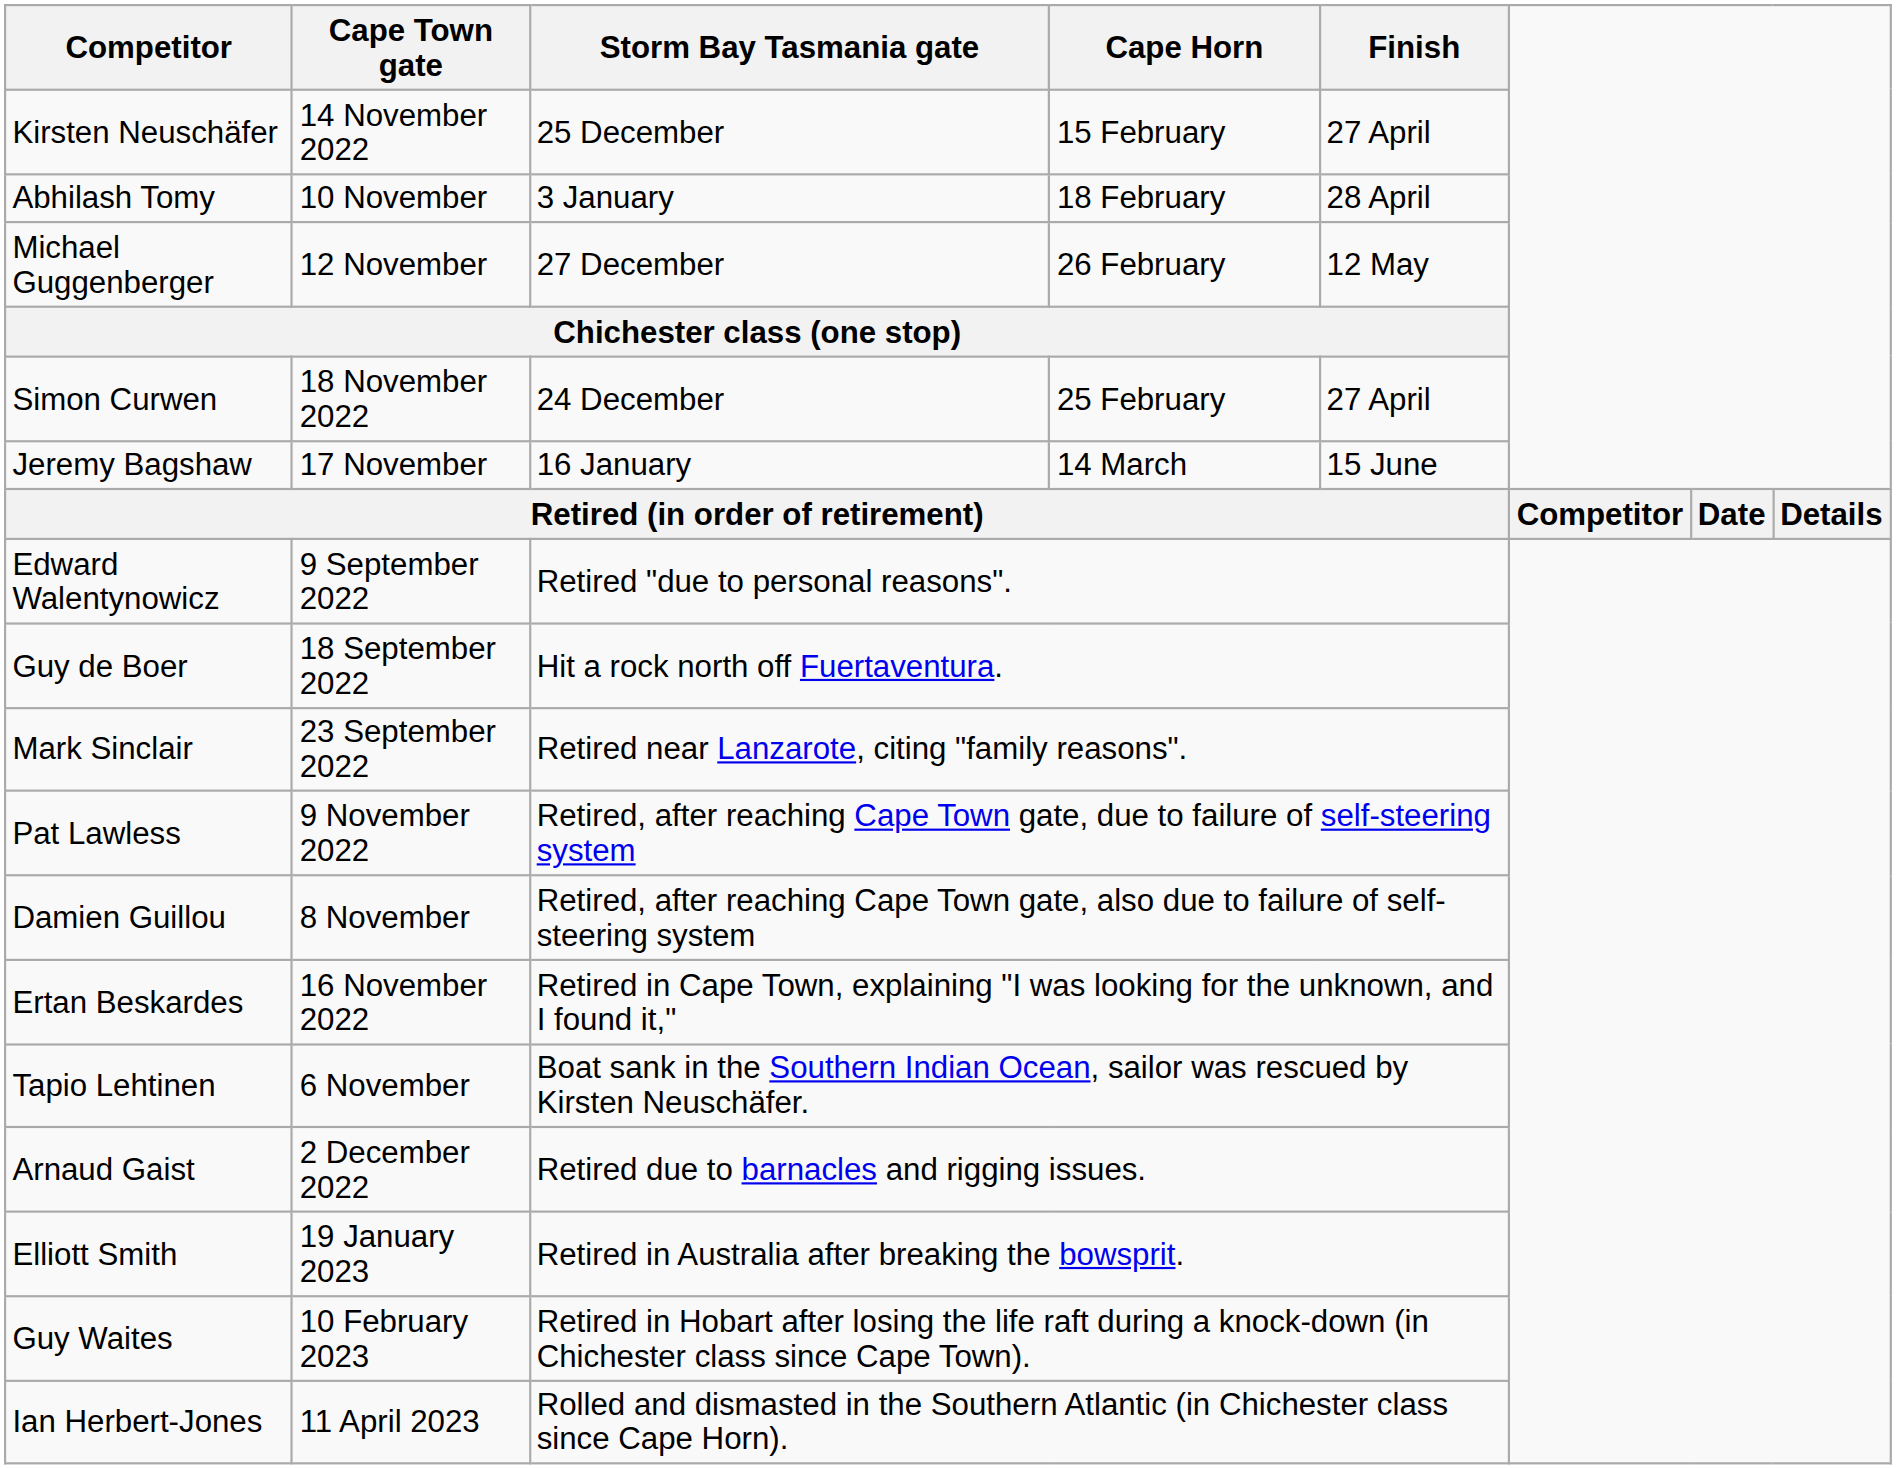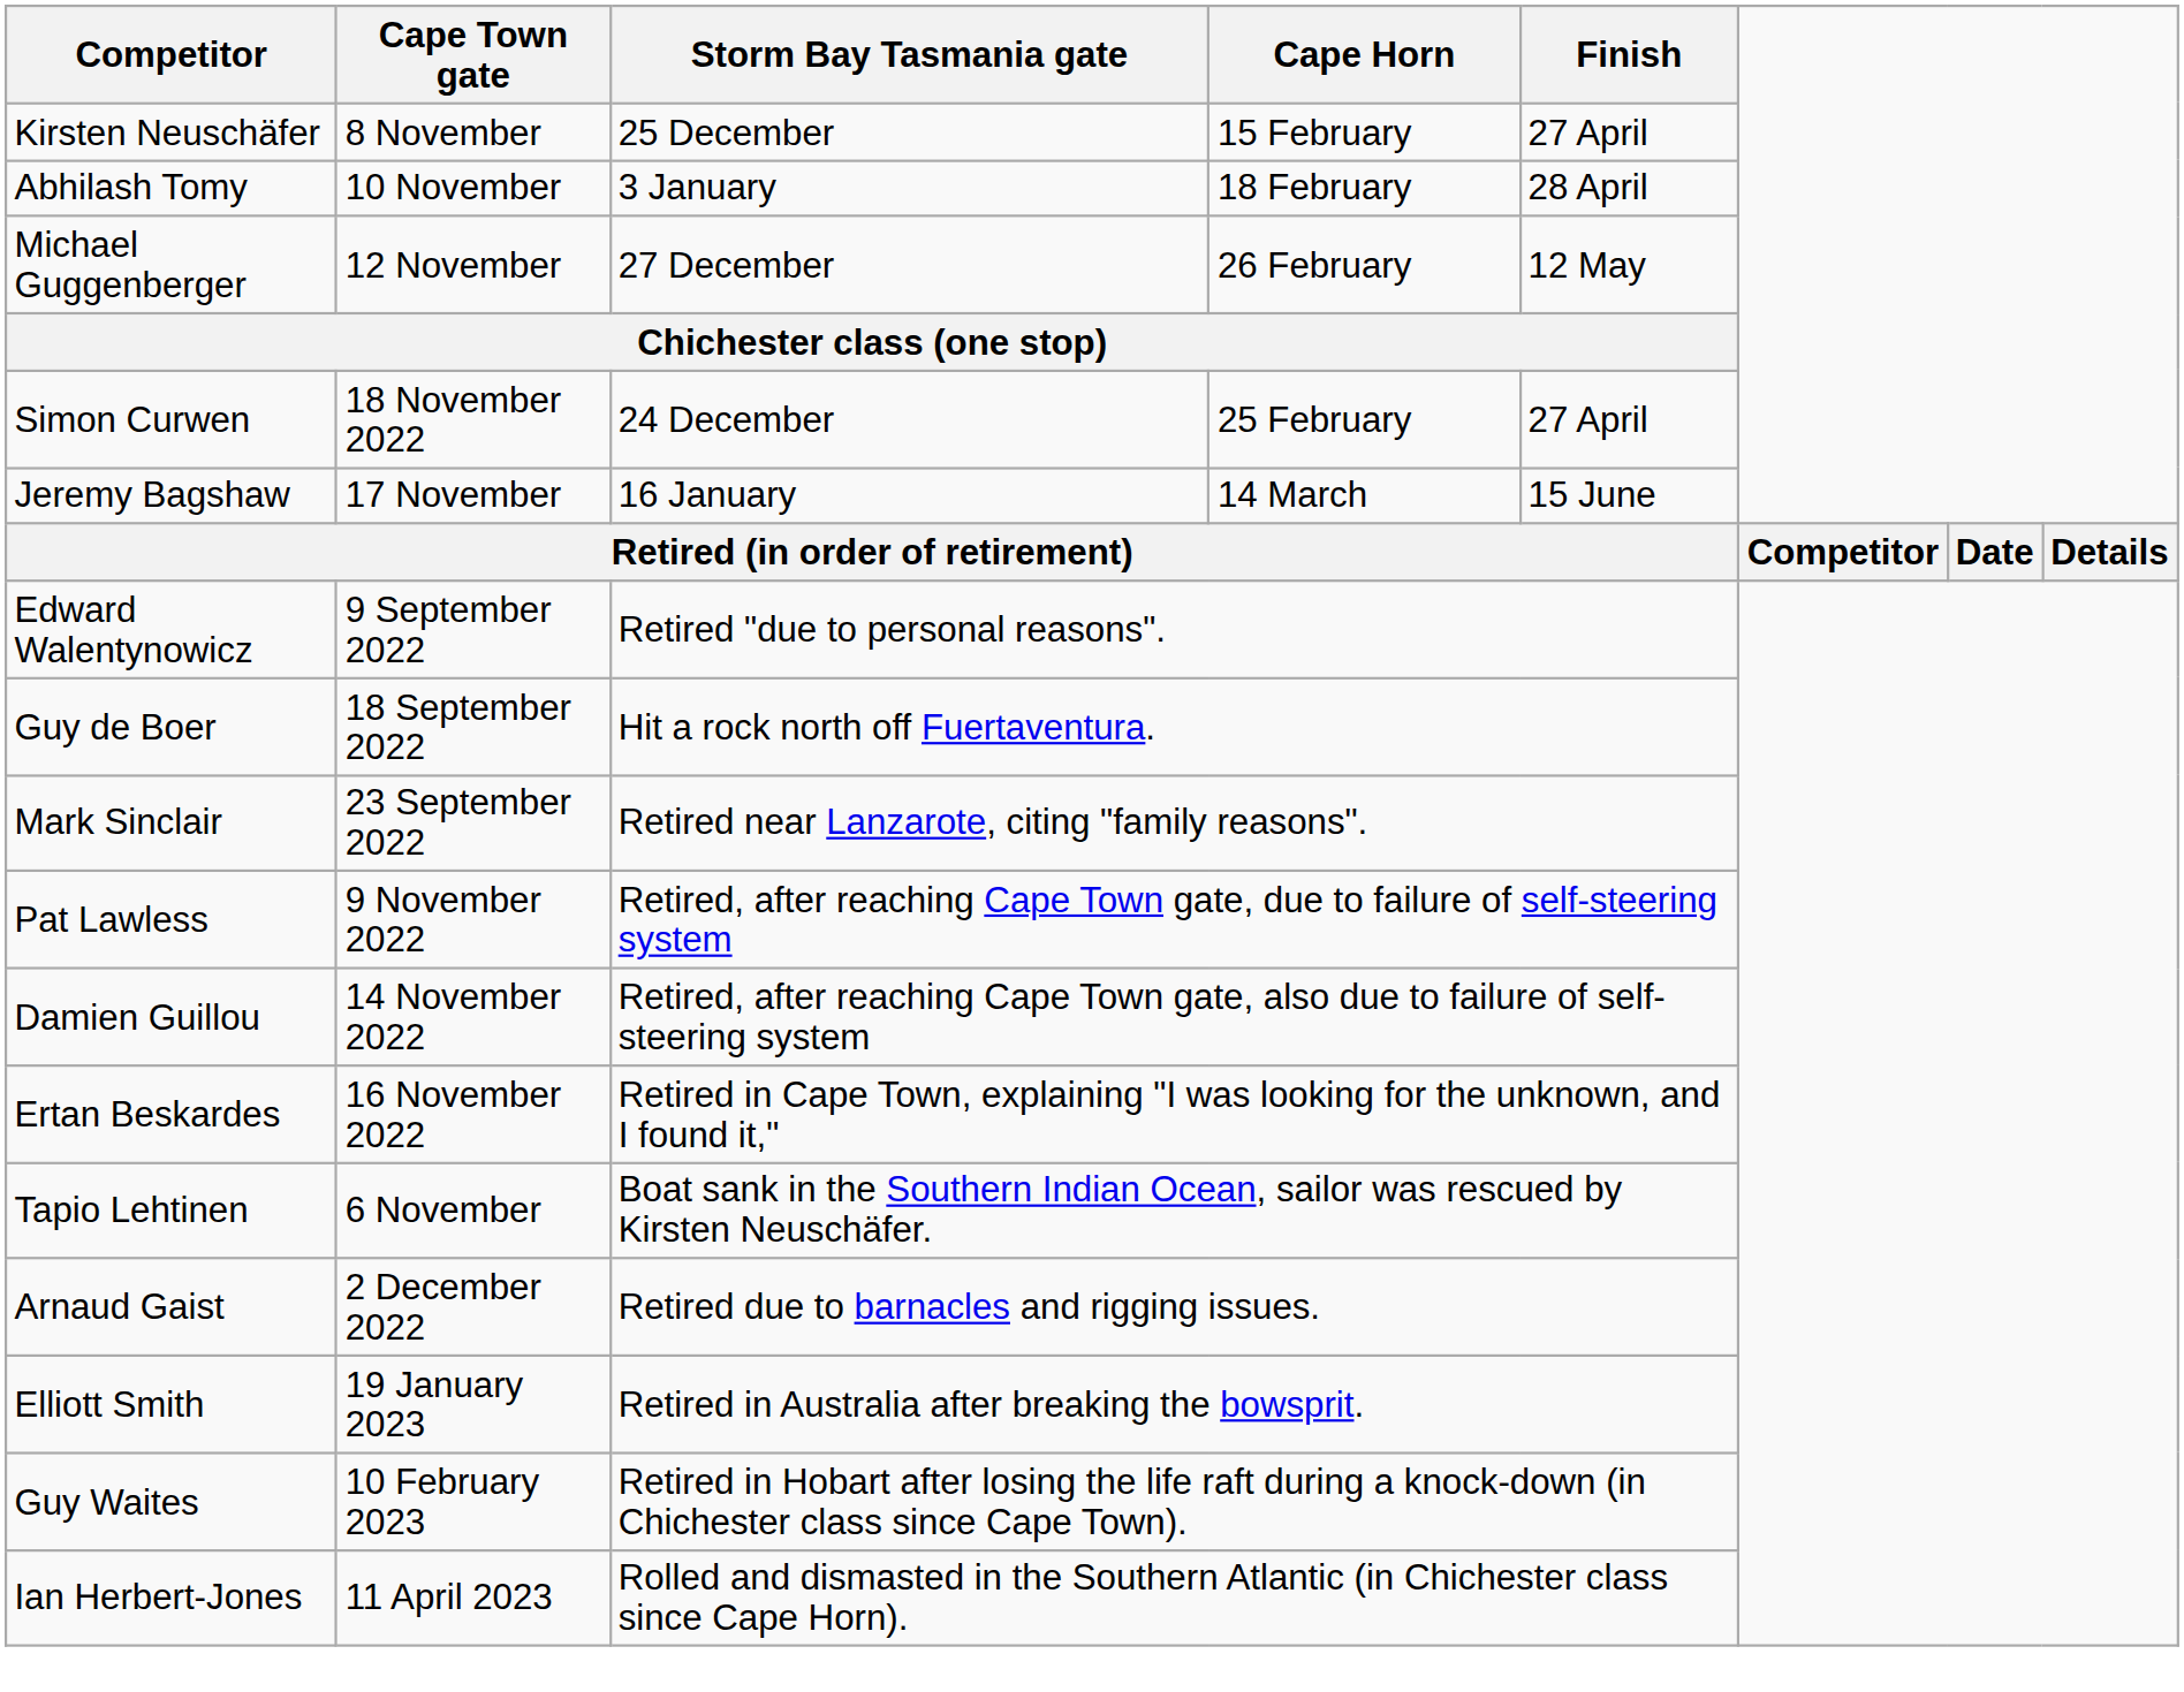Kirsten Neuschäfer | Cape Town gate: 14 November 2022 -> 8 November
Damien Guillou | Cape Town gate: 8 November -> 14 November 2022
